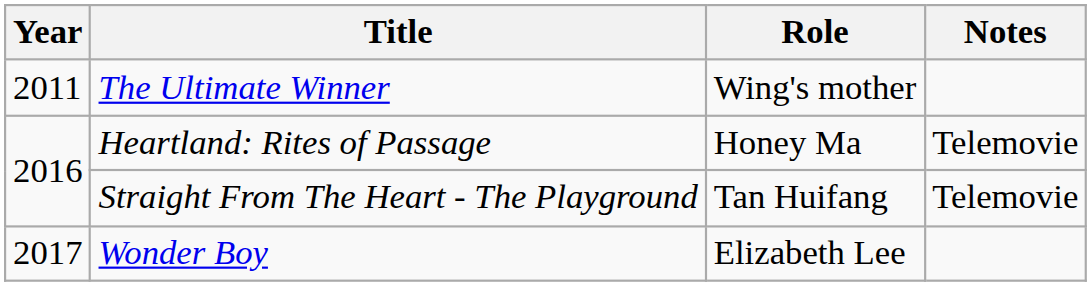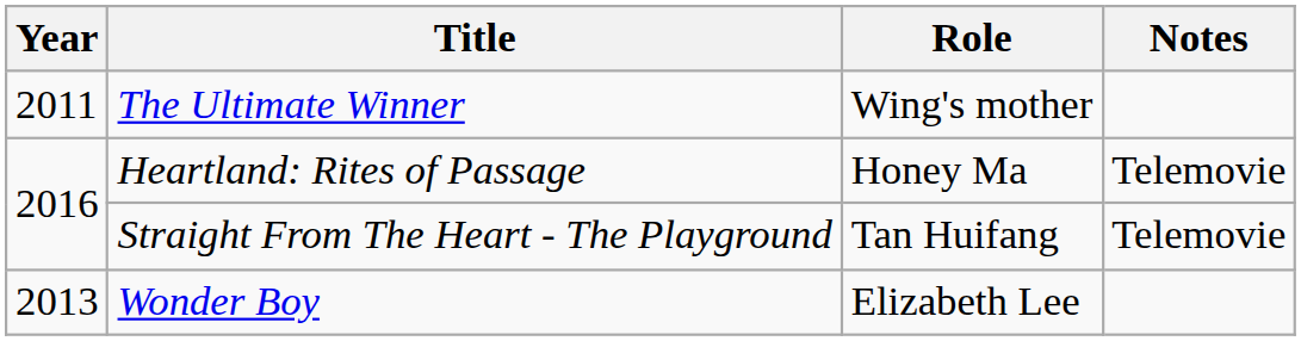Wonder Boy | Year: 2017 -> 2013
